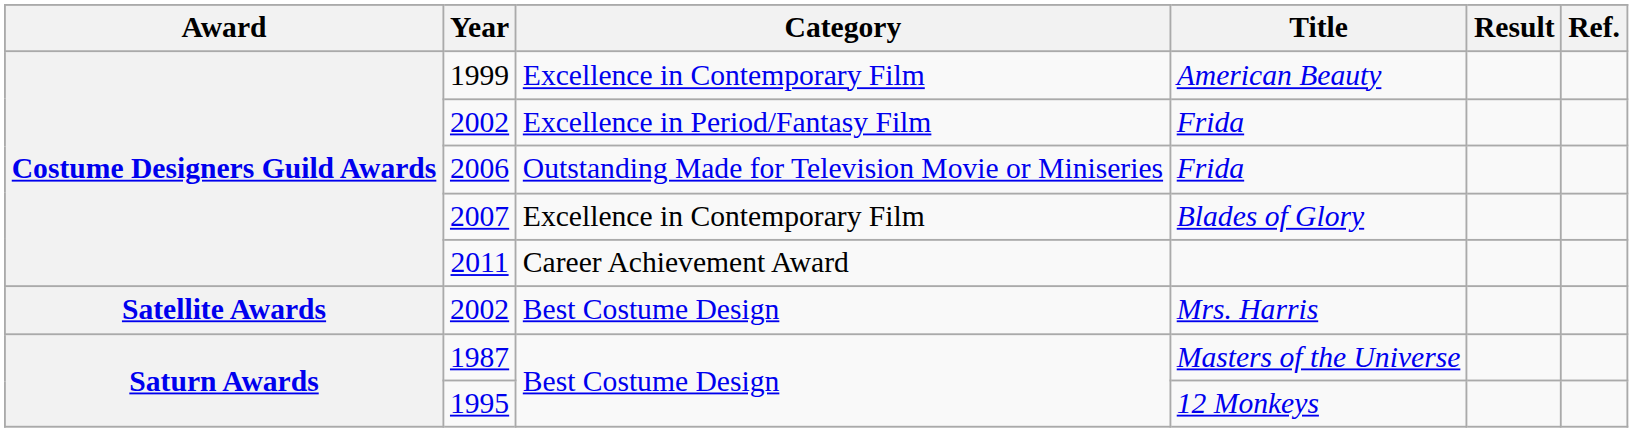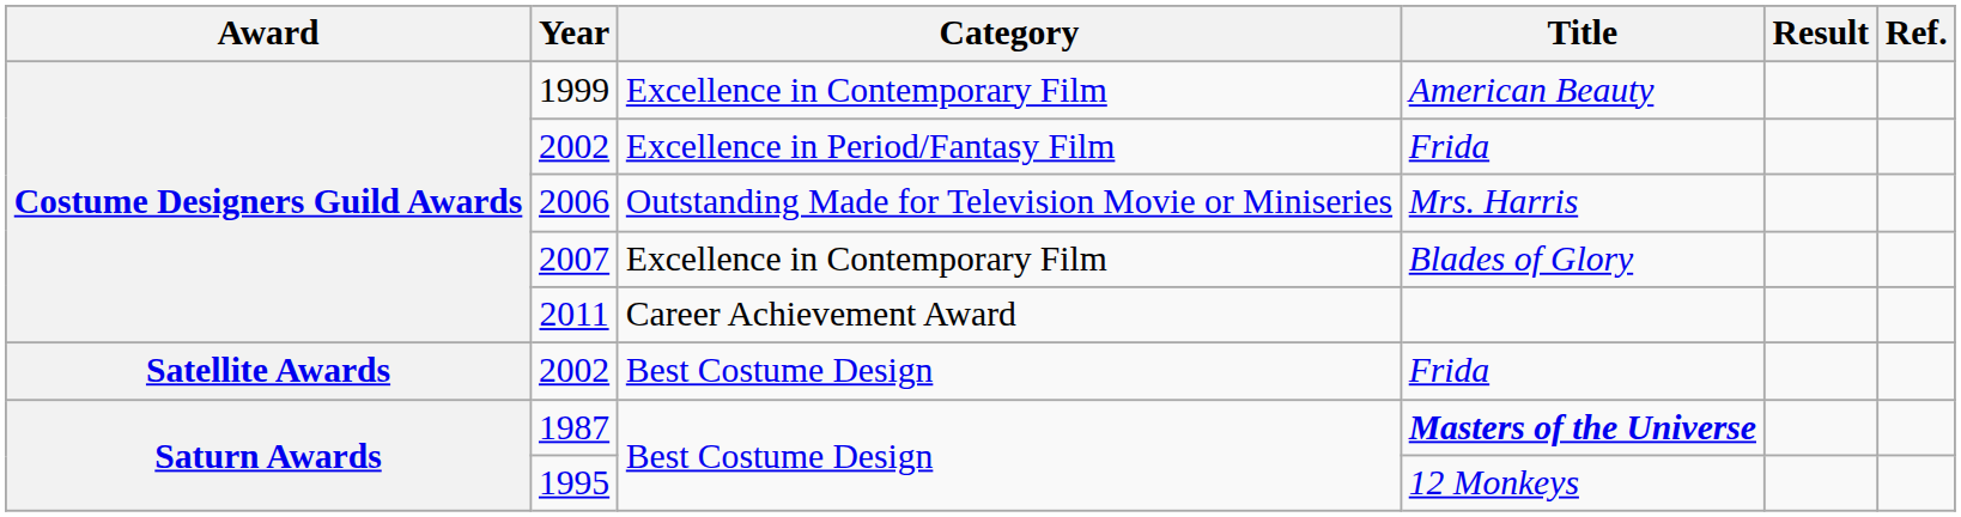2006 | Title: Frida -> Mrs. Harris
2002 / Best Costume Design | Title: Mrs. Harris -> Frida
1987 | Title: normal -> bold
